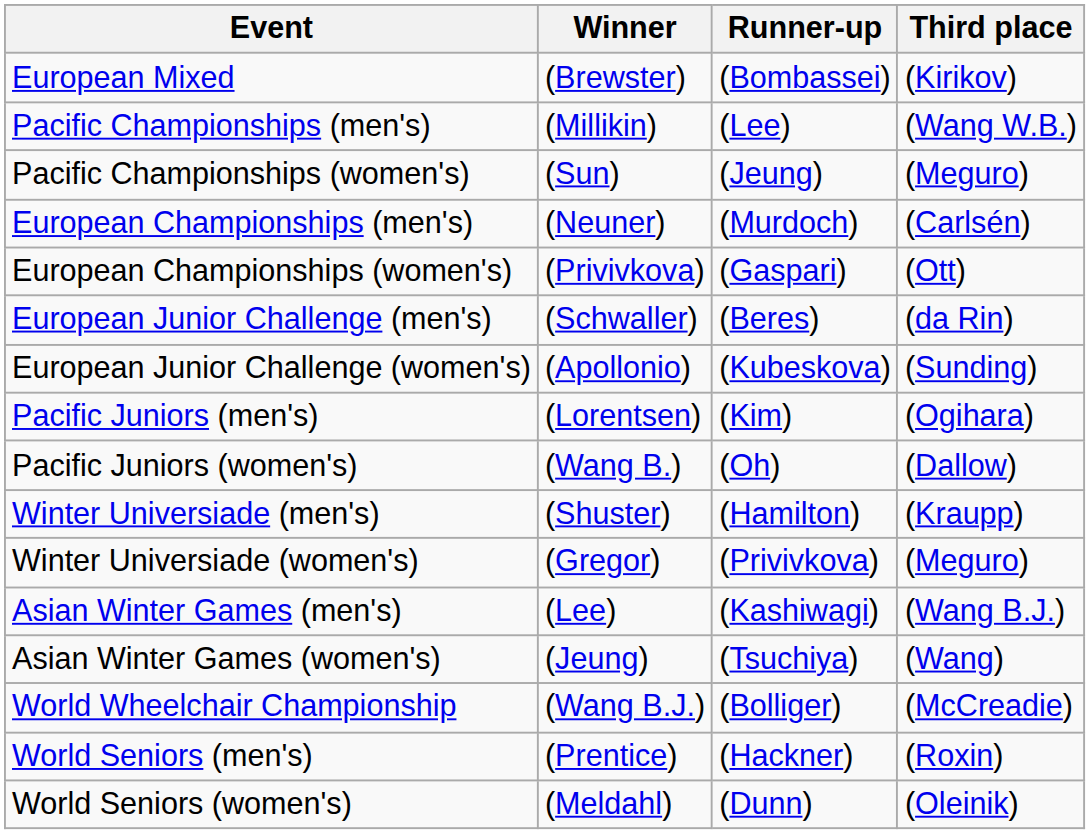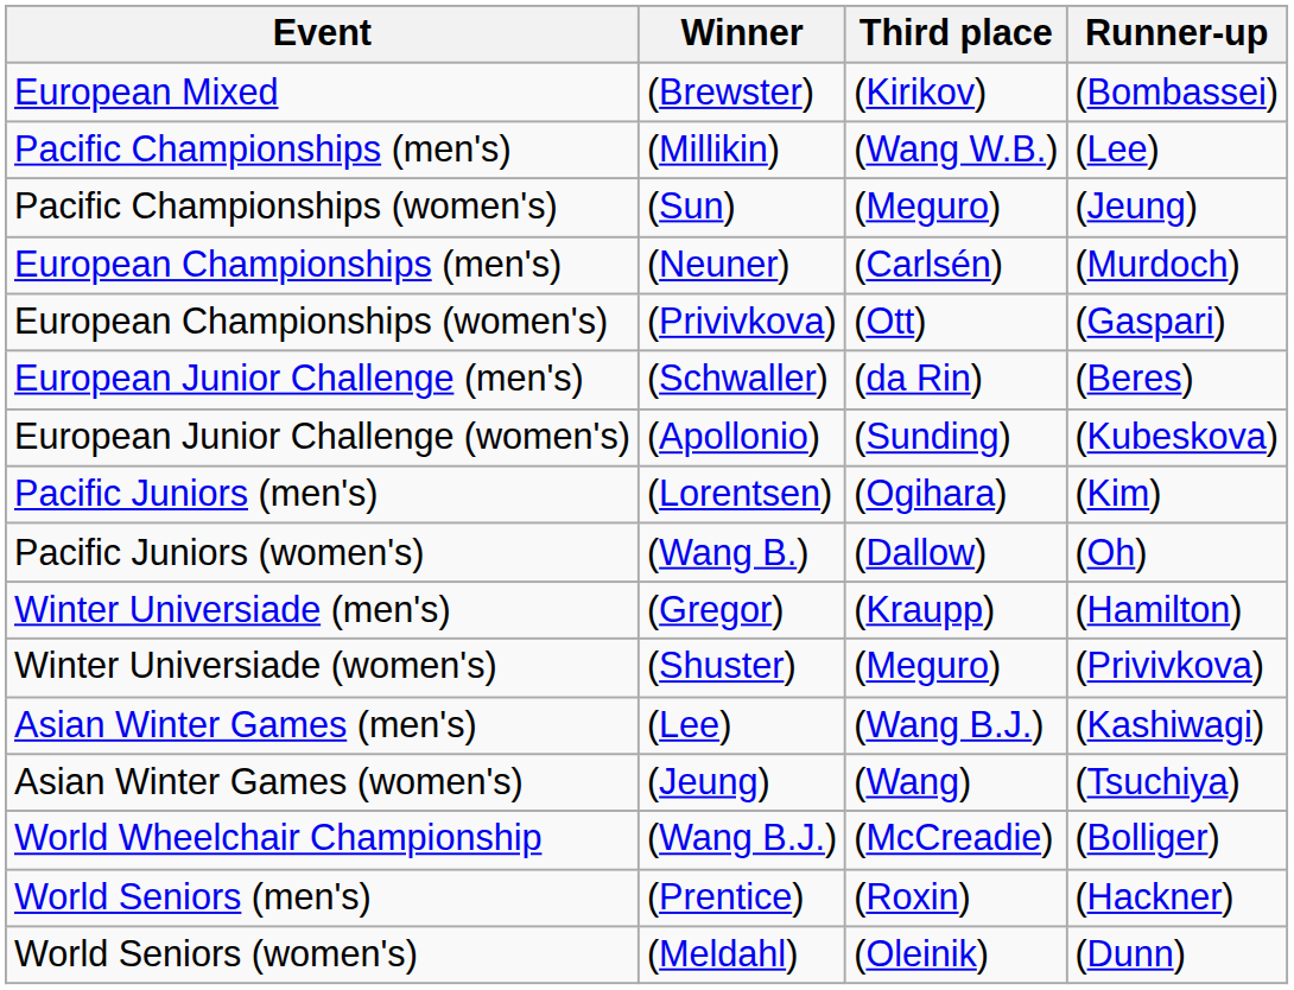columns swapped: Runner-up <-> Third place
Winter Universiade (men's) | Winner: (Shuster) -> (Gregor)
Winter Universiade (women's) | Winner: (Gregor) -> (Shuster)
